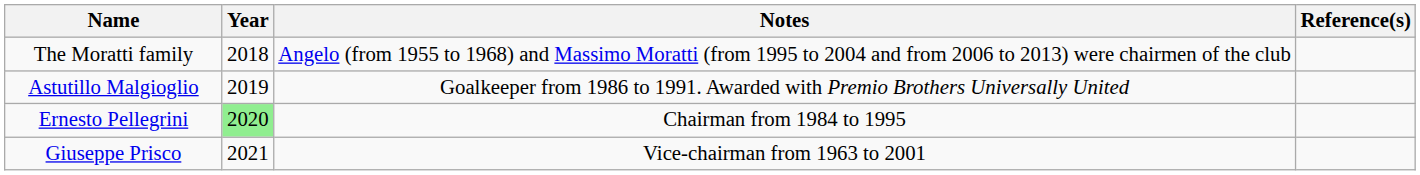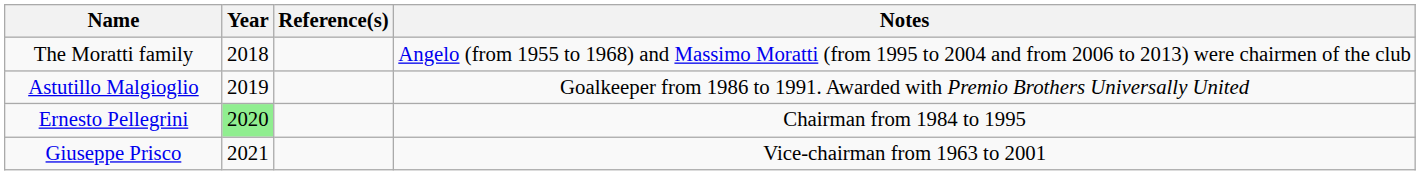columns swapped: Notes <-> Reference(s)
